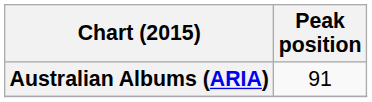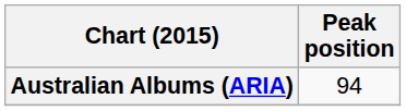Australian Albums (ARIA) | Peak position: 91 -> 94
